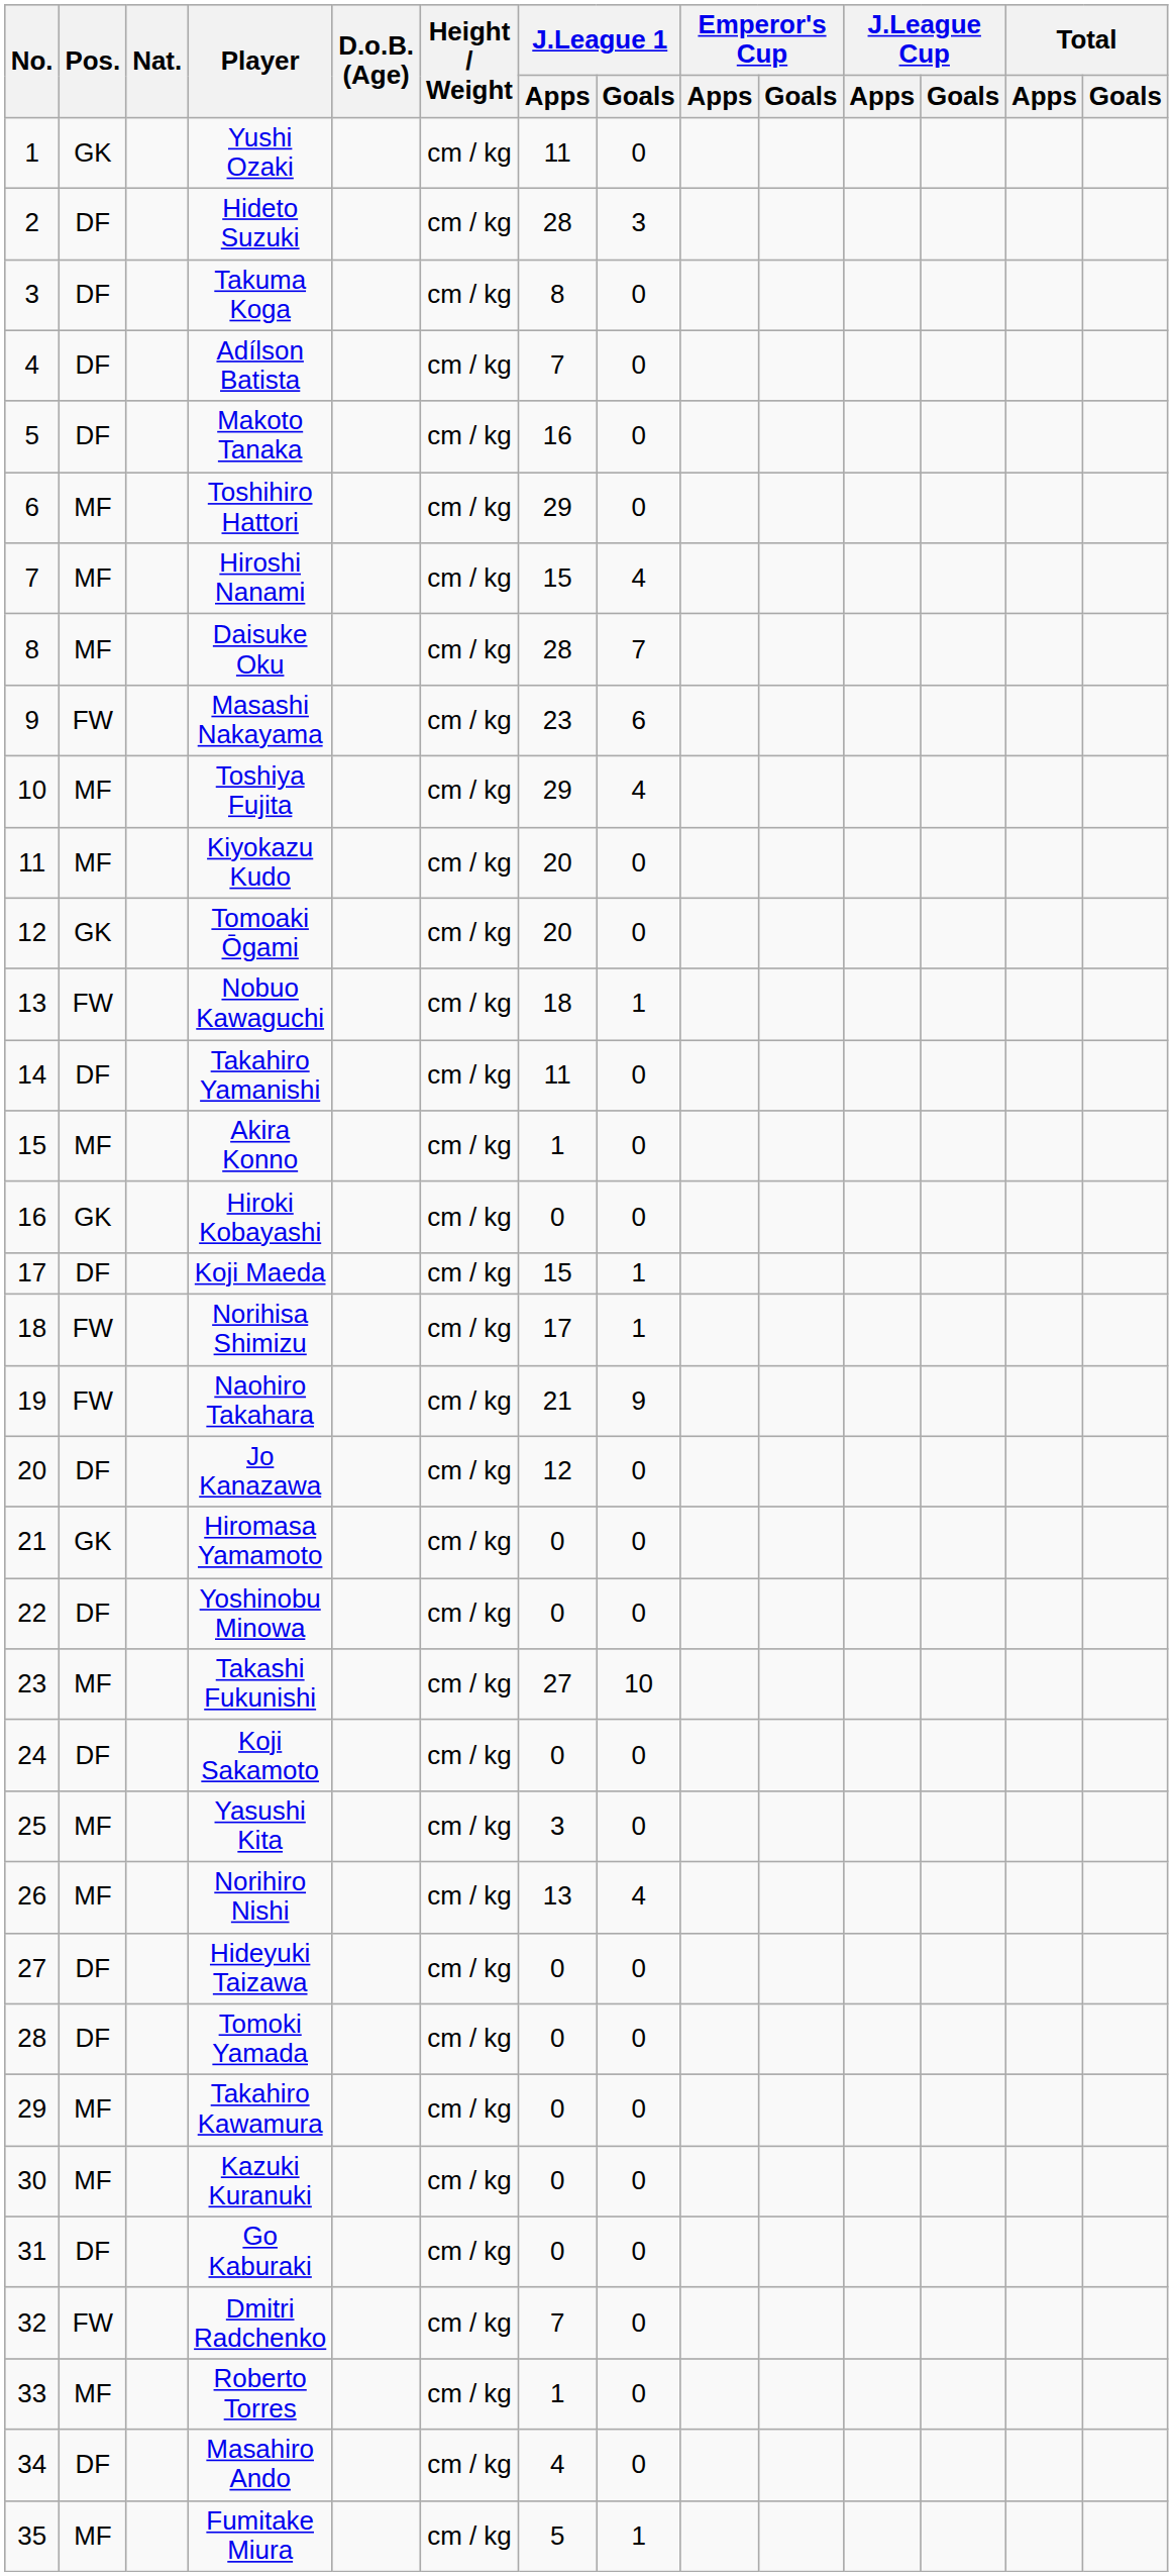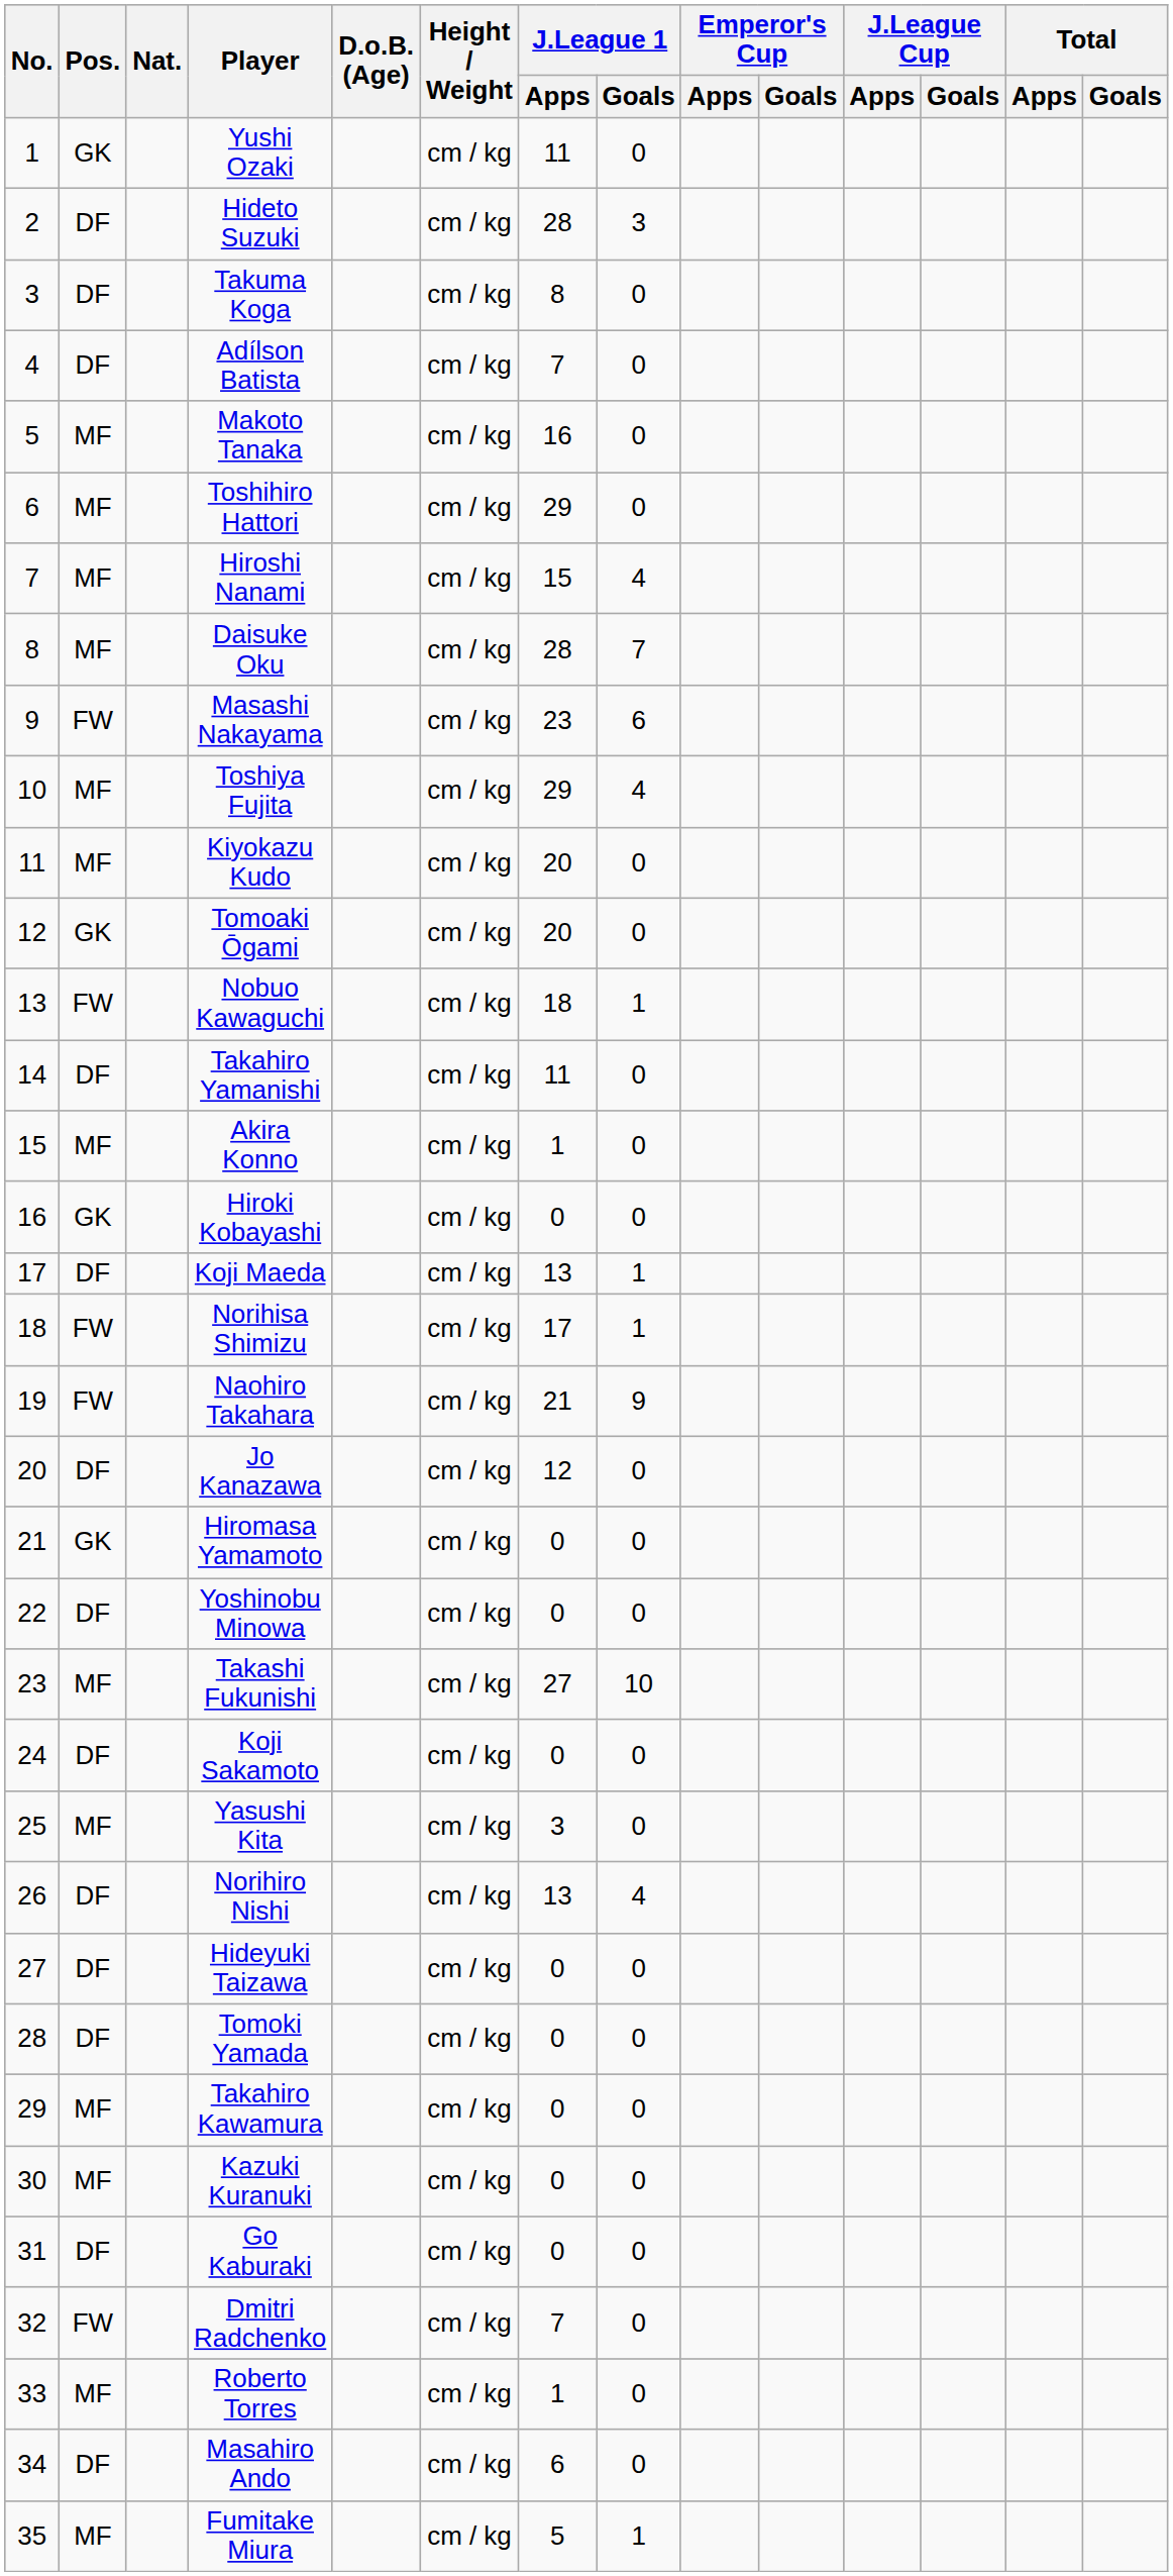Makoto Tanaka | Pos.: DF -> MF
Koji Maeda | J.League 1 / Apps: 15 -> 13
Norihiro Nishi | Pos.: MF -> DF
Masahiro Ando | J.League 1 / Apps: 4 -> 6
